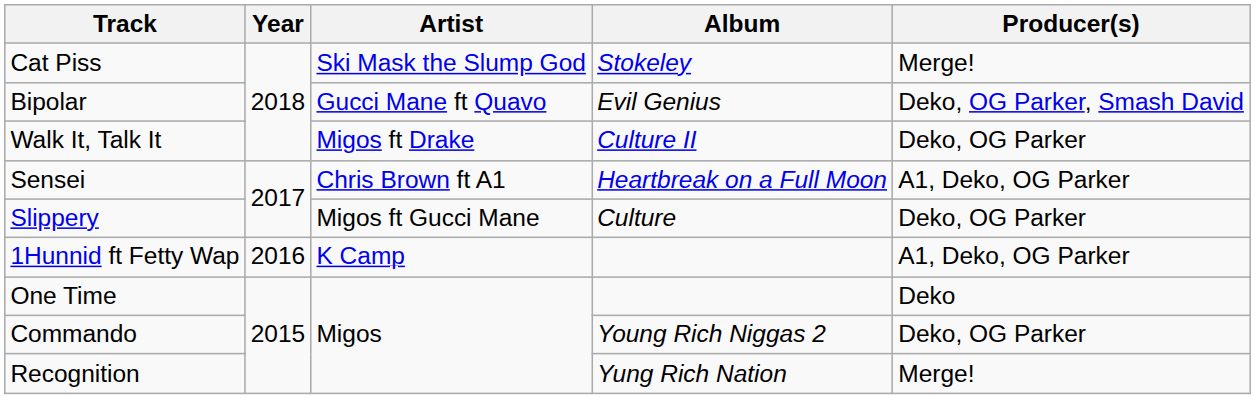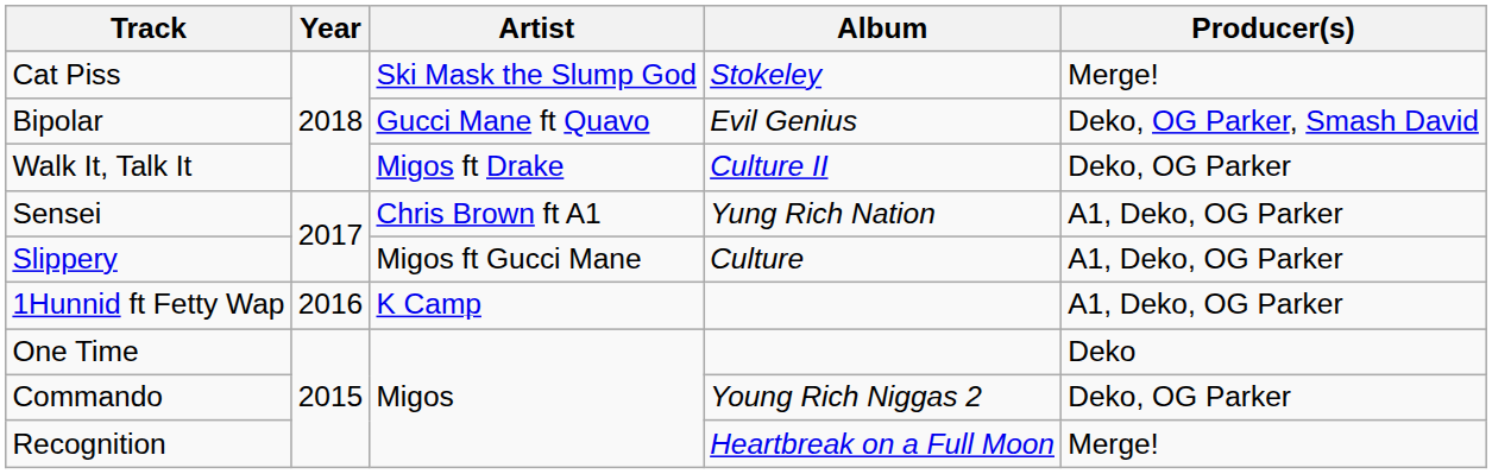Sensei | Album: Heartbreak on a Full Moon -> Yung Rich Nation
Slippery | Producer(s): Deko, OG Parker -> A1, Deko, OG Parker
Recognition | Album: Yung Rich Nation -> Heartbreak on a Full Moon
